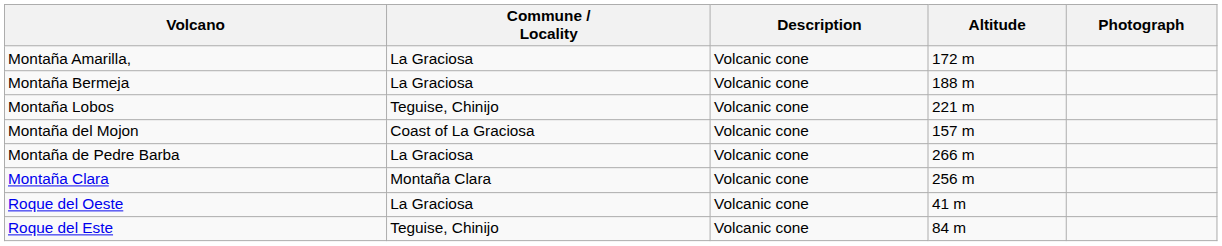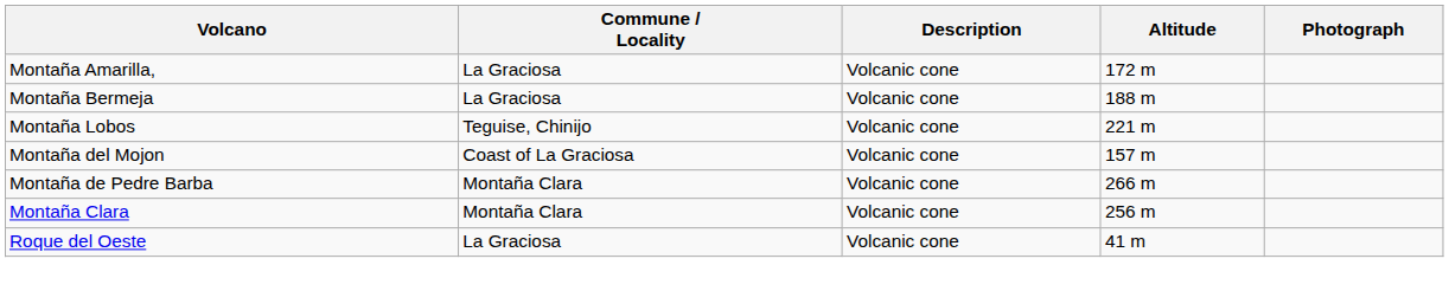Montaña de Pedre Barba | Commune / Locality: La Graciosa -> Montaña Clara
- row: Roque del Este | Teguise, Chinijo | Volcanic cone | 84 m
